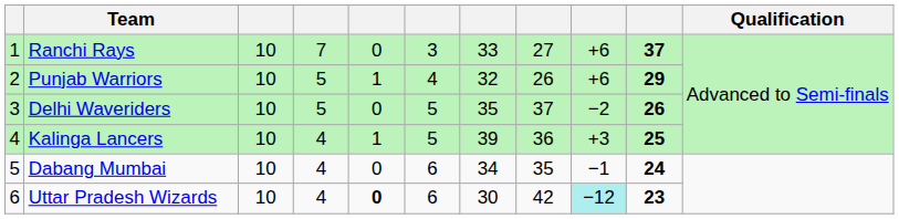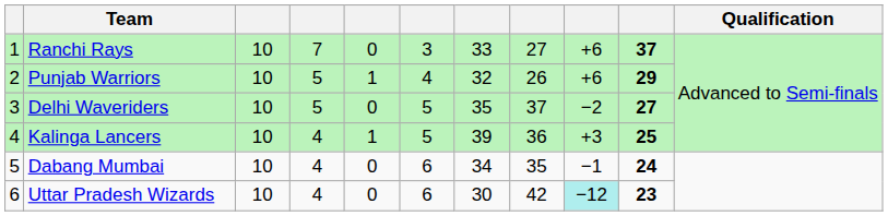Delhi Waveriders | column 10: 26 -> 27
Uttar Pradesh Wizards | column 5: bold -> normal
